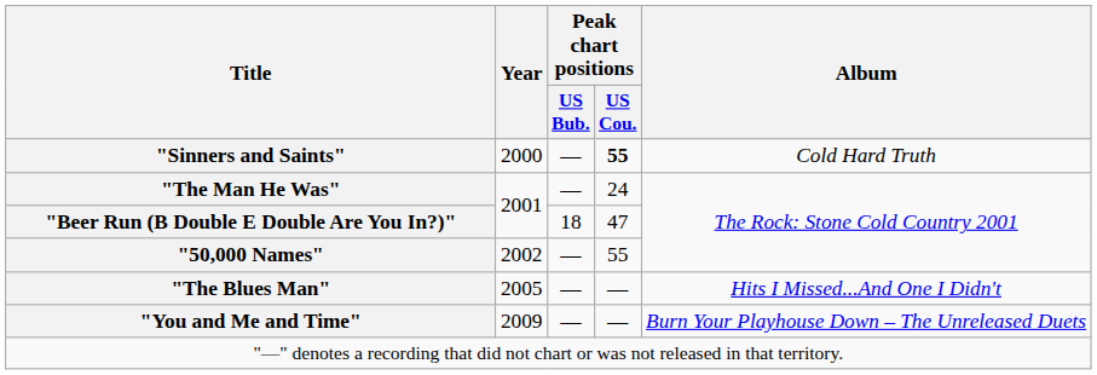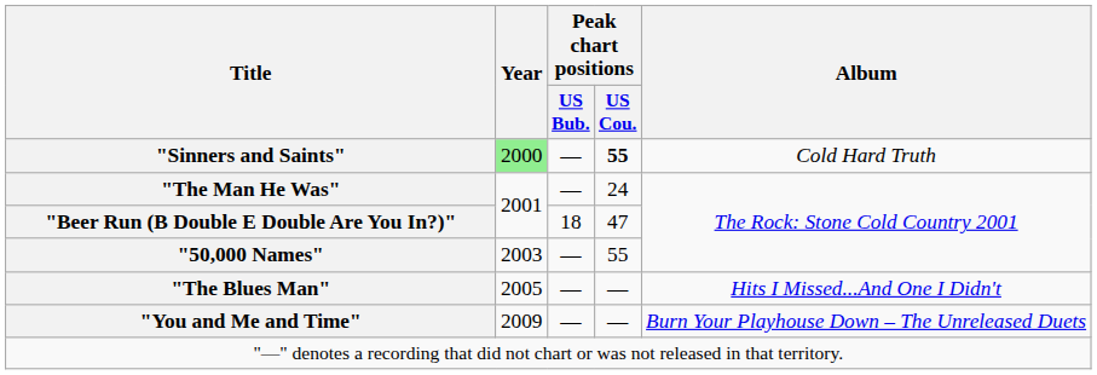"Sinners and Saints" | Year: no background -> lightgreen background
"50,000 Names" | Year: 2002 -> 2003
